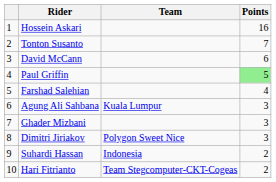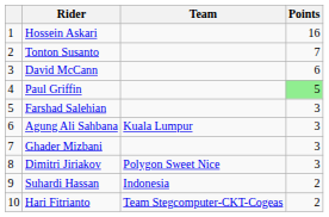Farshad Salehian | Points: 4 -> 3
